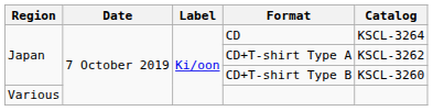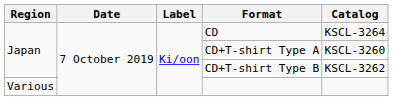CD+T-shirt Type A | Catalog: KSCL-3262 -> KSCL-3260
CD+T-shirt Type B | Catalog: KSCL-3260 -> KSCL-3262
